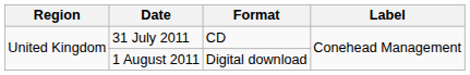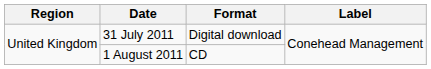31 July 2011 | Format: CD -> Digital download
1 August 2011 | Format: Digital download -> CD
